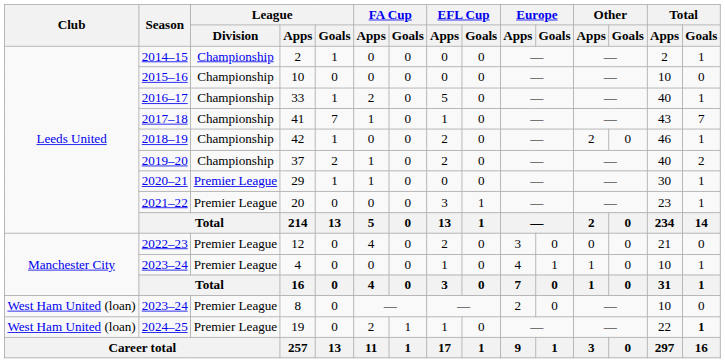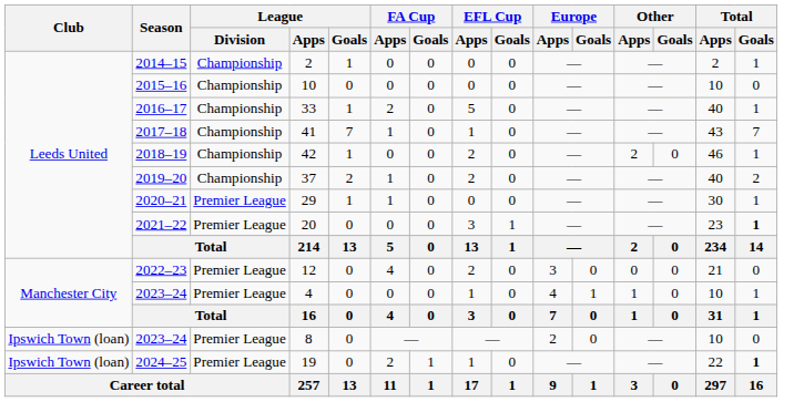20 | Total / Goals: normal -> bold
8 | Club: West Ham United (loan) -> Ipswich Town (loan)
19 | Club: West Ham United (loan) -> Ipswich Town (loan)
